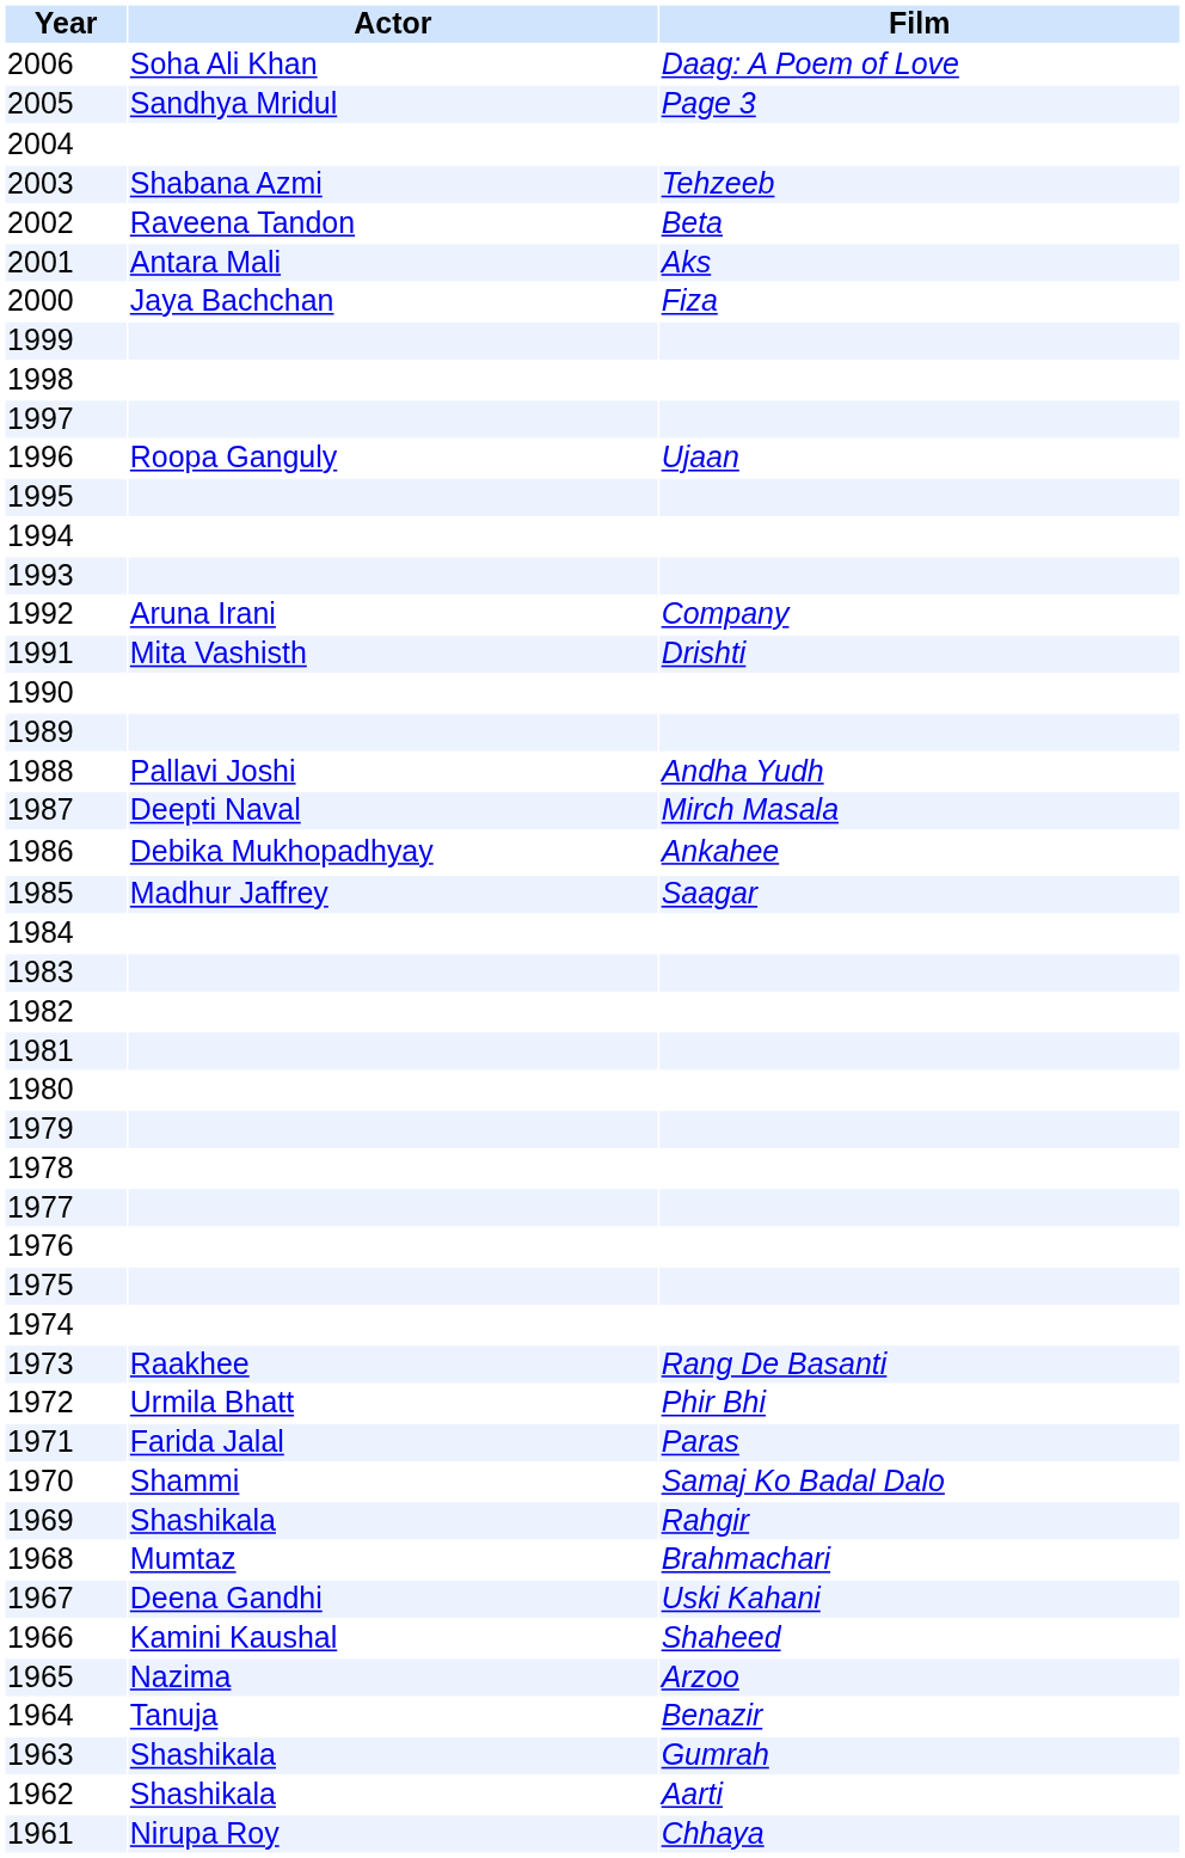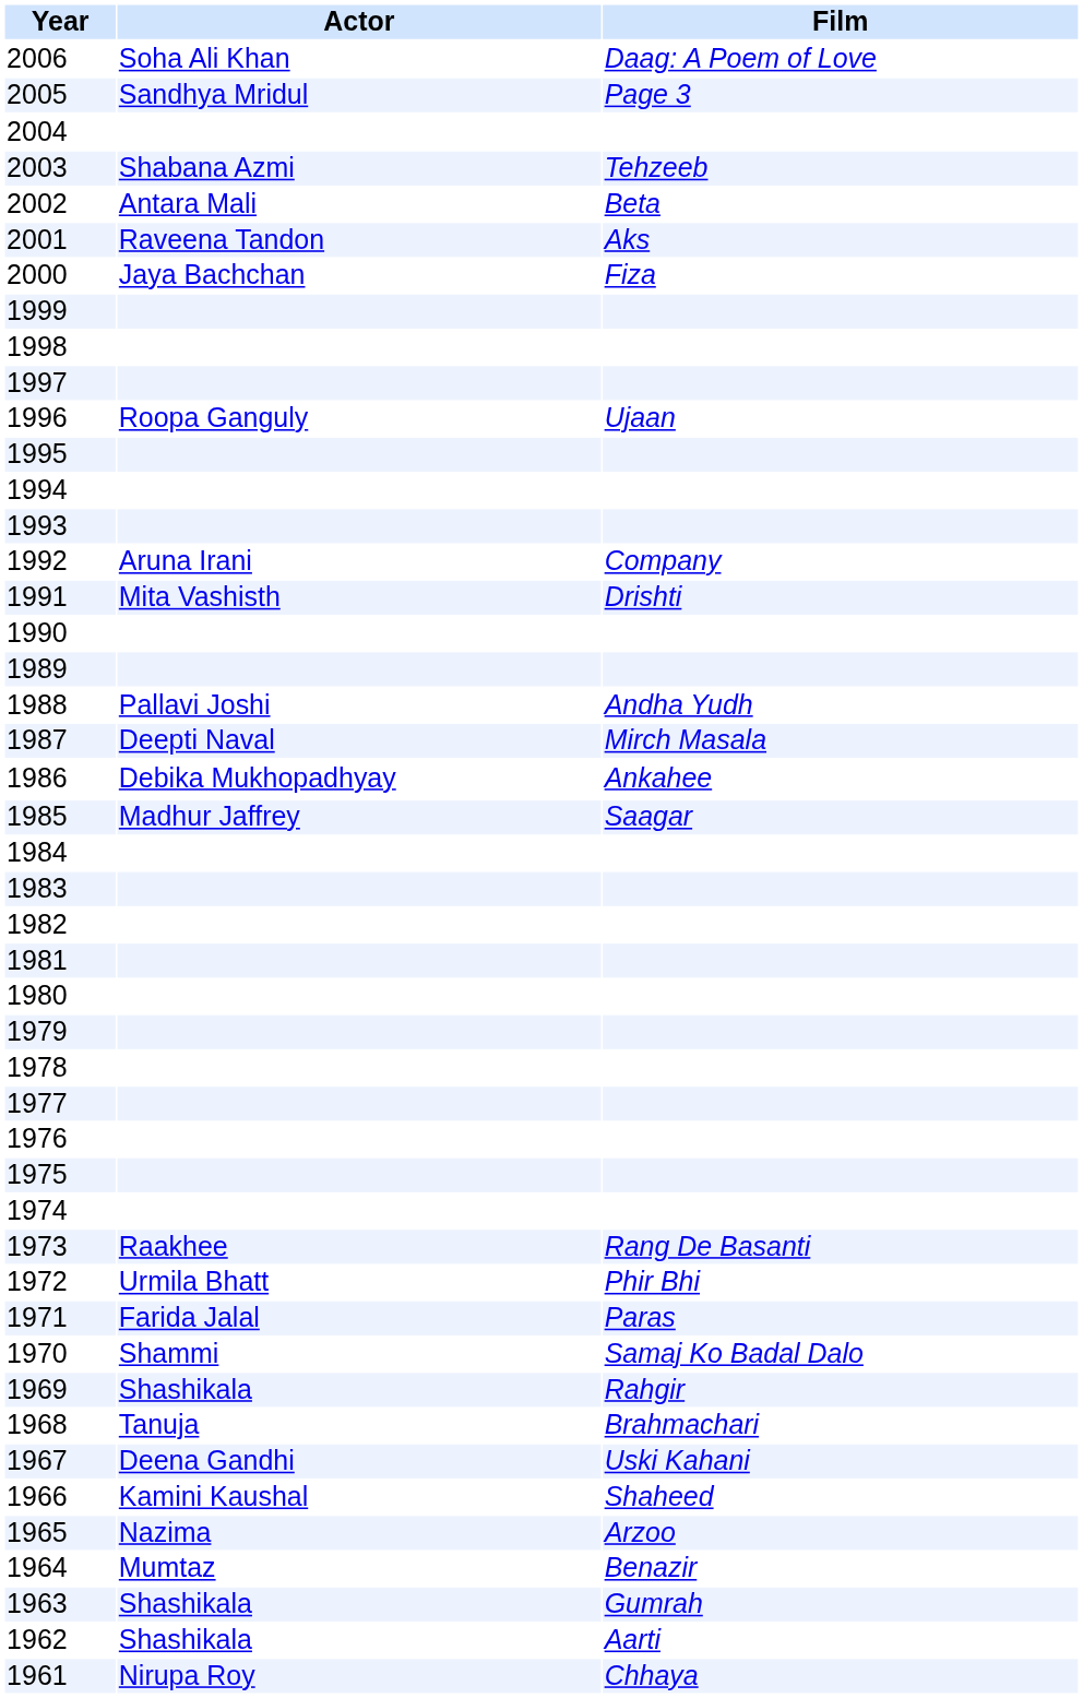2002 | Actor: Raveena Tandon -> Antara Mali
2001 | Actor: Antara Mali -> Raveena Tandon
1968 | Actor: Mumtaz -> Tanuja
1964 | Actor: Tanuja -> Mumtaz
